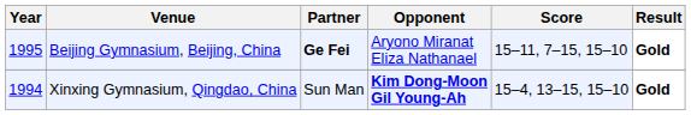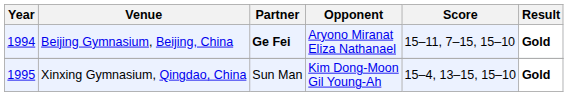Beijing Gymnasium, Beijing, China | Year: 1995 -> 1994
Xinxing Gymnasium, Qingdao, China | Year: 1994 -> 1995
Xinxing Gymnasium, Qingdao, China | Opponent: bold -> normal
